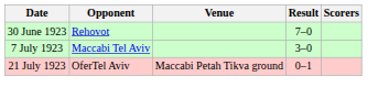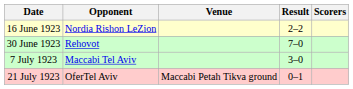+ row: 16 June 1923 | Nordia Rishon LeZion | 2–2
